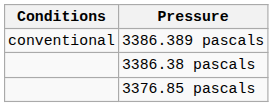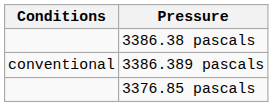rows swapped: 3386.389 pascals <-> 3386.38 pascals
